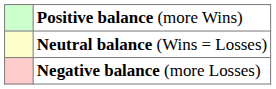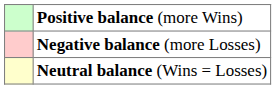rows swapped: Neutral balance (Wins = Losses) <-> Negative balance (more Losses)
